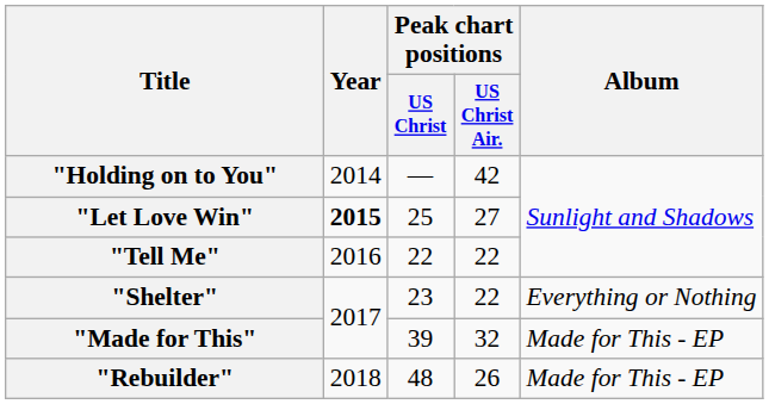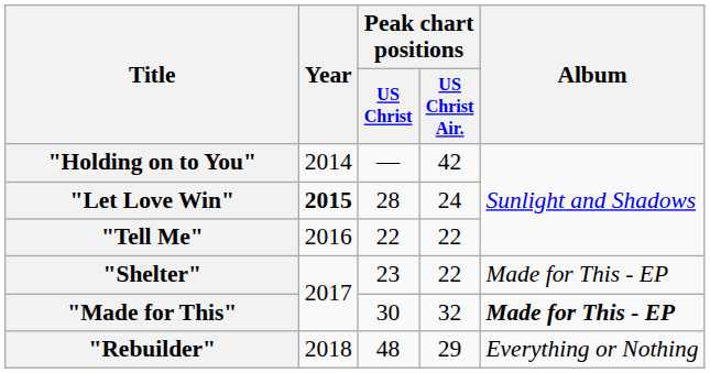"Let Love Win" | Peak chart positions / US Christ: 25 -> 28
"Let Love Win" | Peak chart positions / US Christ Air.: 27 -> 24
"Shelter" | Album: Everything or Nothing -> Made for This - EP
"Made for This" | Peak chart positions / US Christ: 39 -> 30
"Made for This" | Album: normal -> bold
"Rebuilder" | Peak chart positions / US Christ Air.: 26 -> 29
"Rebuilder" | Album: Made for This - EP -> Everything or Nothing
